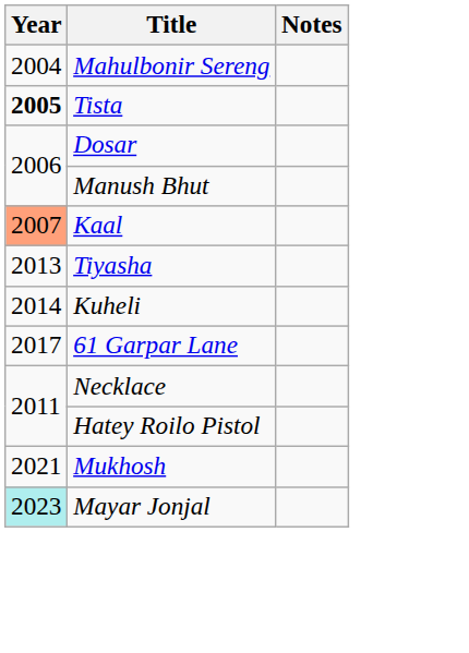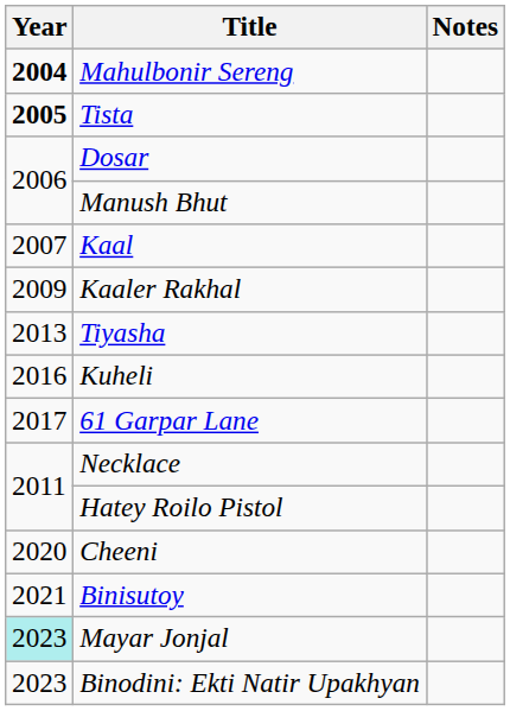Mahulbonir Sereng | Year: normal -> bold
Kaal | Year: lightsalmon background -> no background
+ row: 2009 | Kaaler Rakhal
Kuheli | Year: 2014 -> 2016
+ row: 2020 | Cheeni
- row: 2021 | Mukhosh
+ row: 2021 | Binisutoy
+ row: 2023 | Binodini: Ekti Natir Upakhyan
